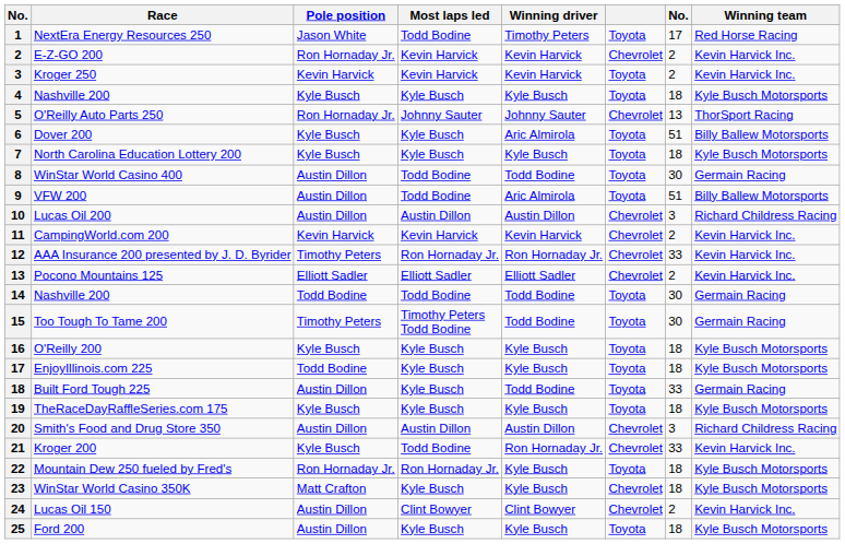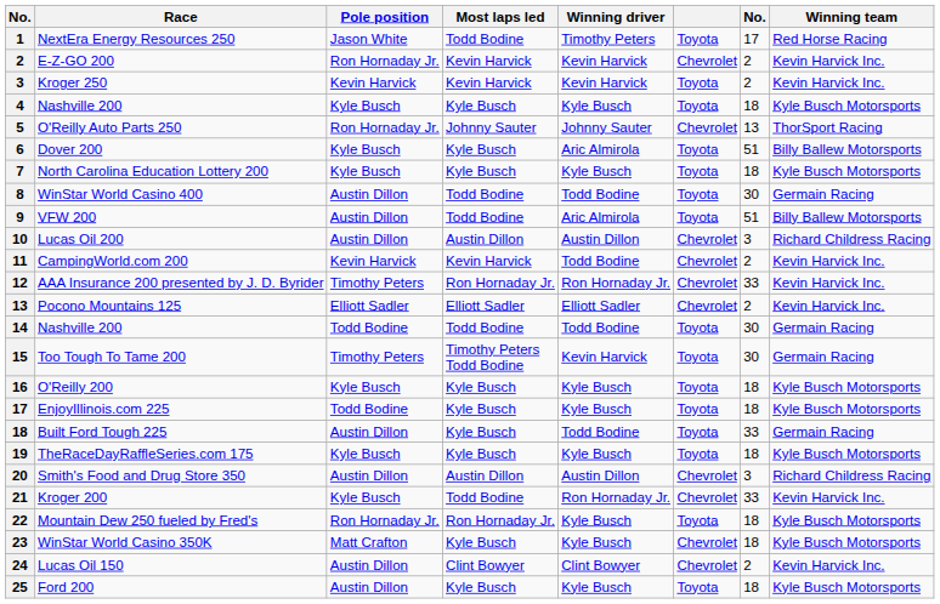CampingWorld.com 200 | Winning driver: Kevin Harvick -> Todd Bodine
Too Tough To Tame 200 | Winning driver: Todd Bodine -> Kevin Harvick
